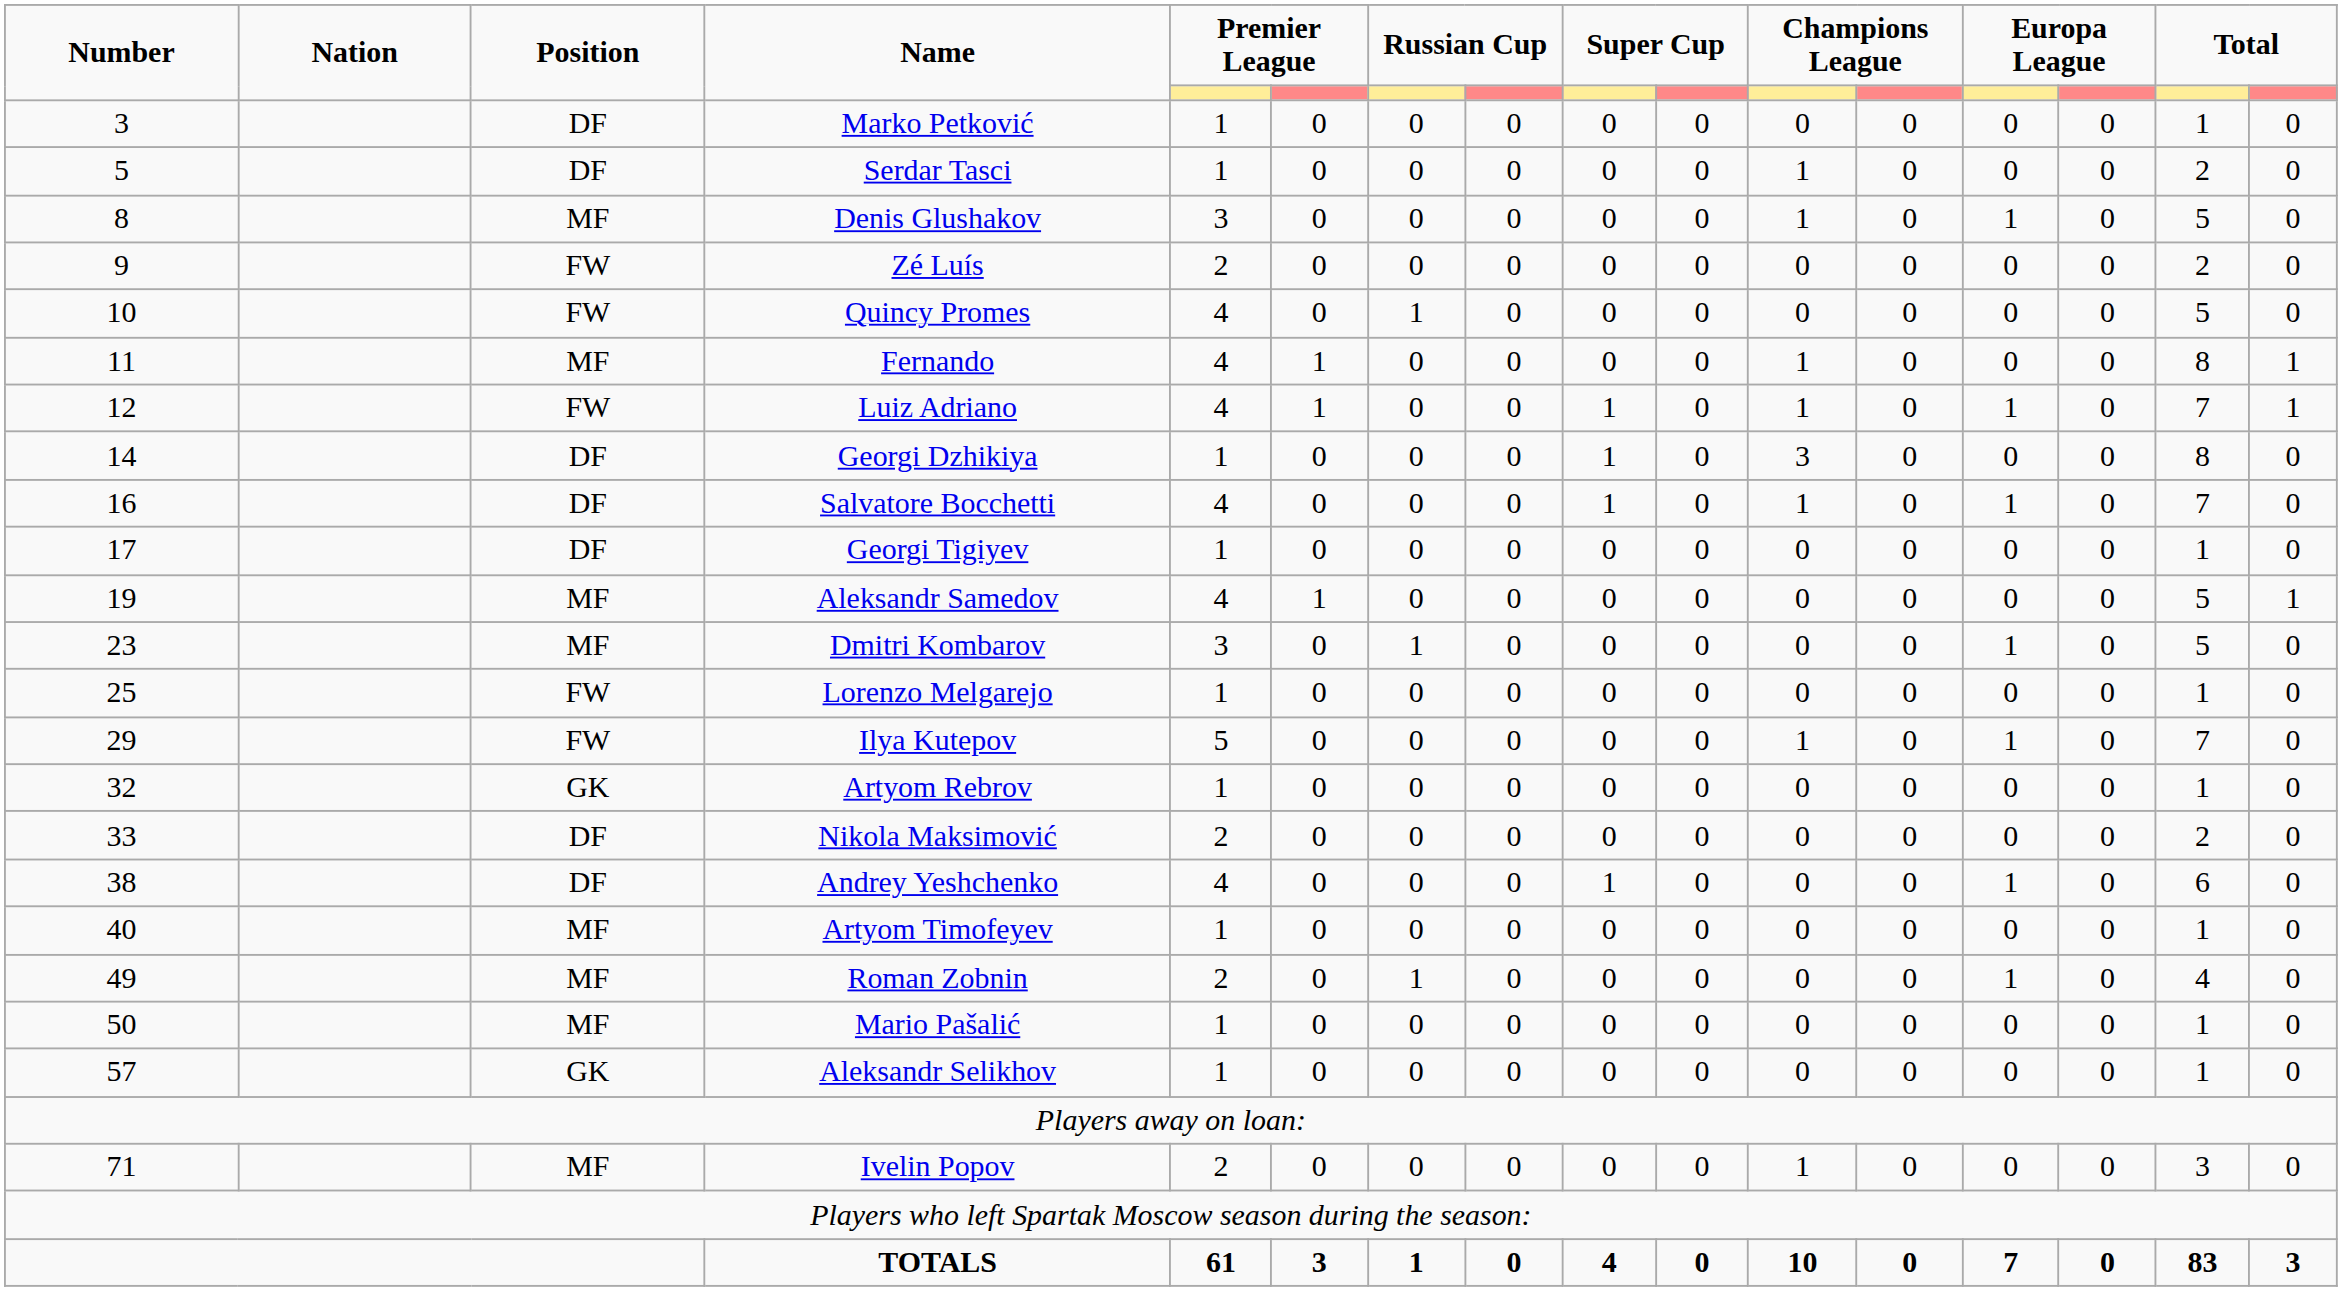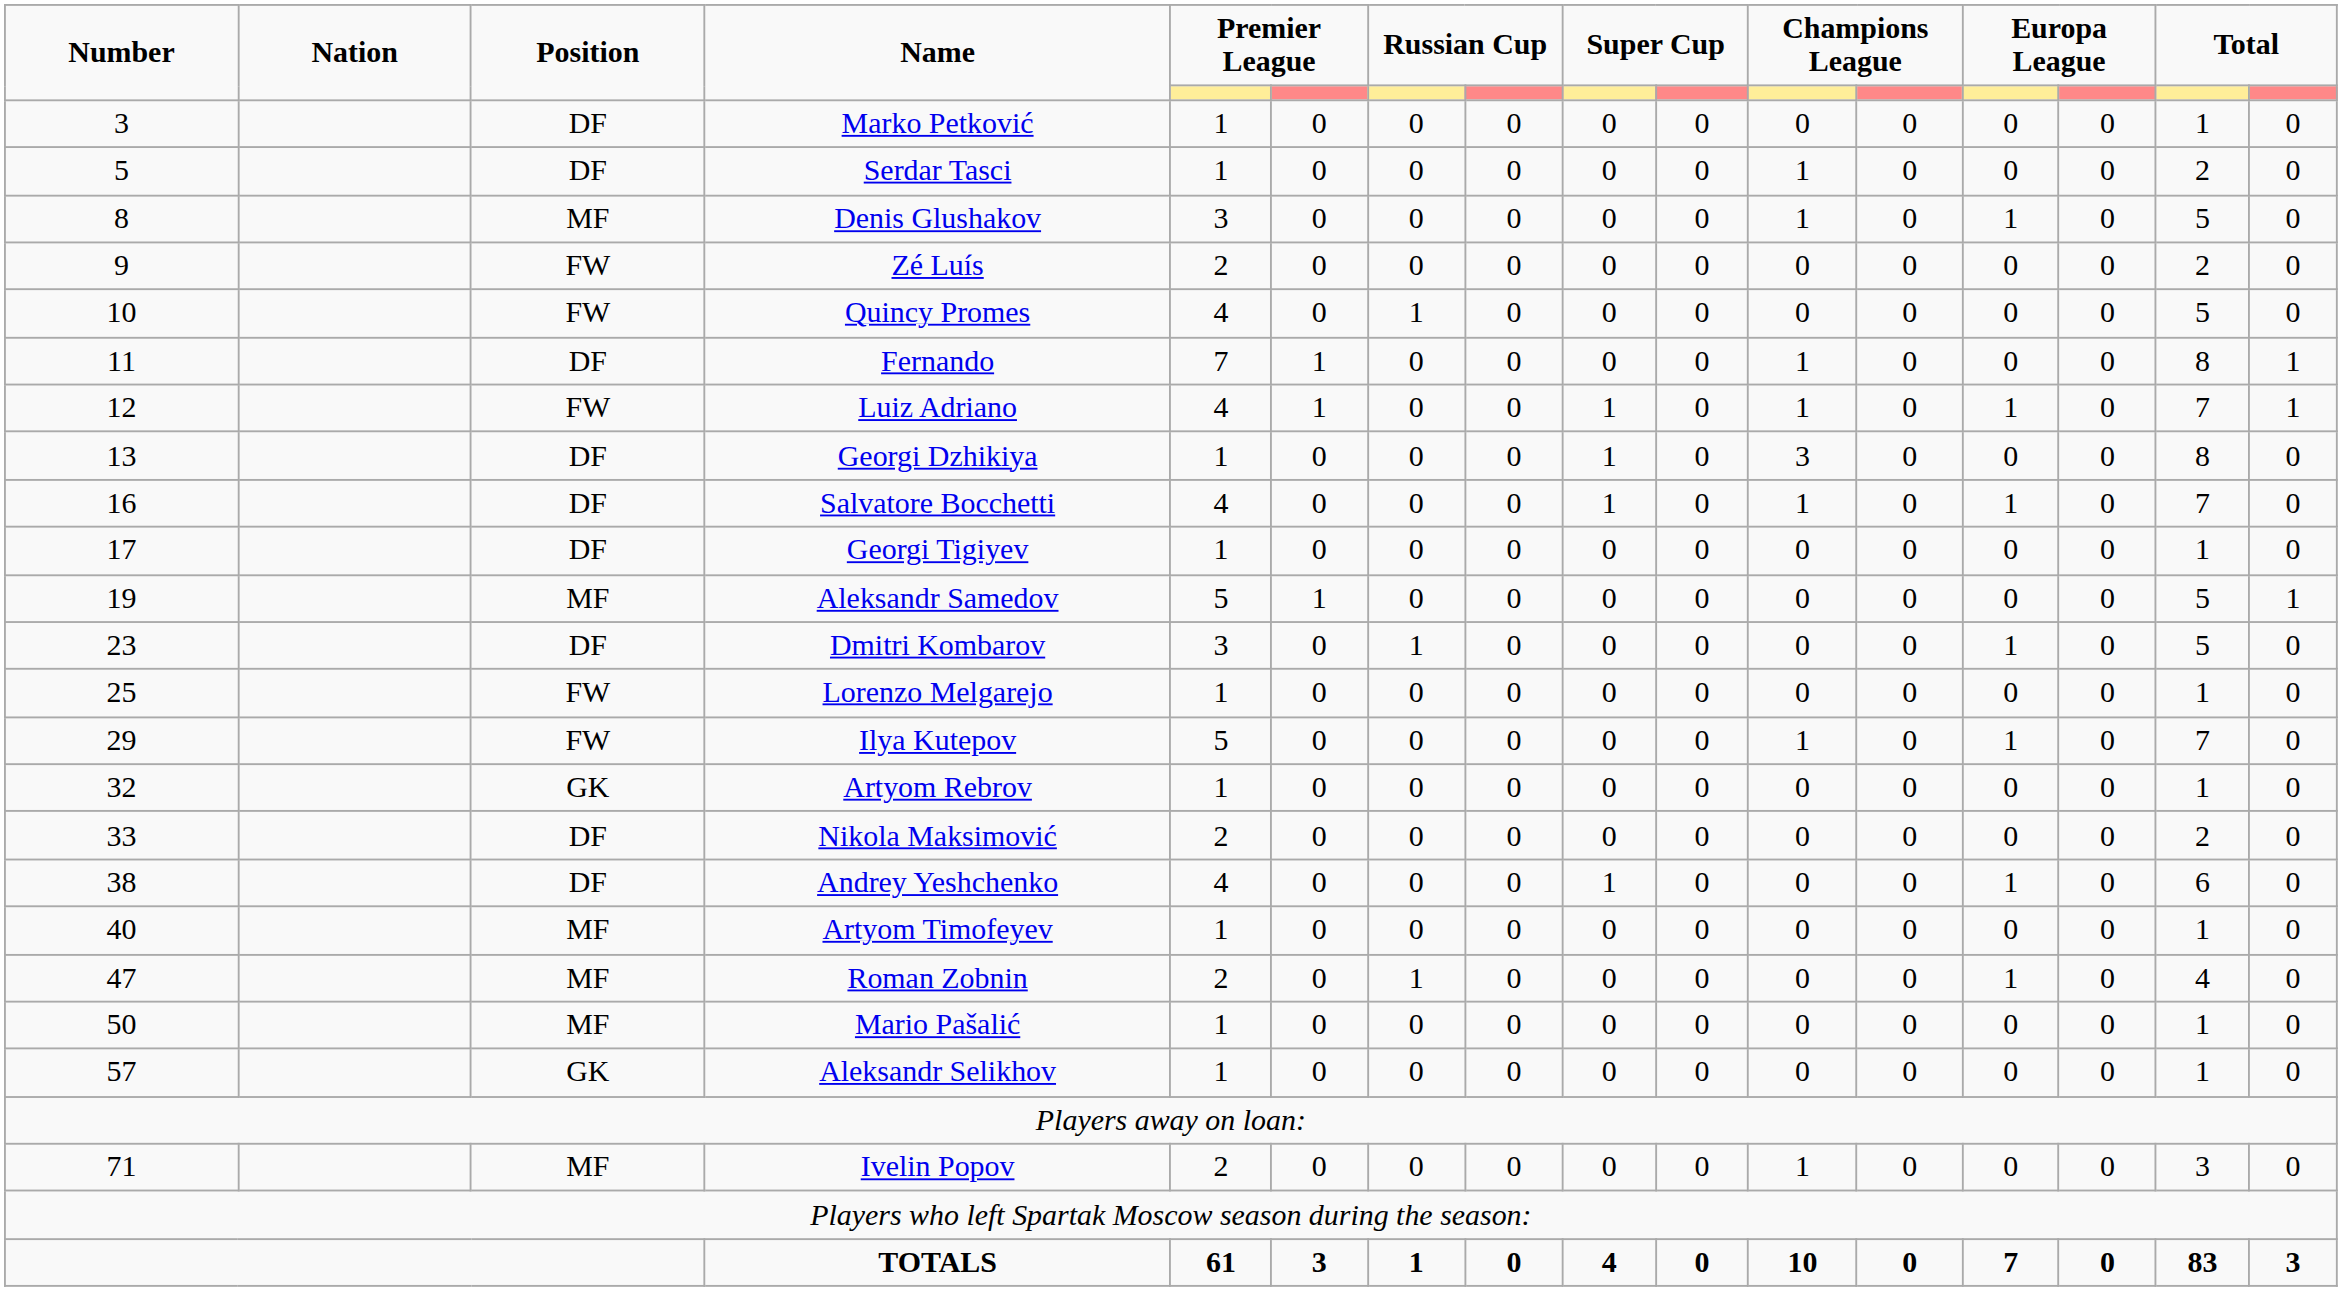Fernando | Position: MF -> DF
Fernando | column 5: 4 -> 7
Georgi Dzhikiya | Number: 14 -> 13
Aleksandr Samedov | column 5: 4 -> 5
Dmitri Kombarov | Position: MF -> DF
Roman Zobnin | Number: 49 -> 47
